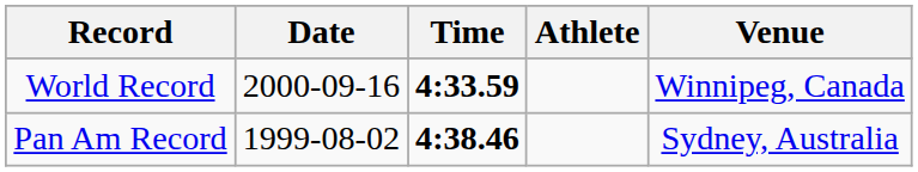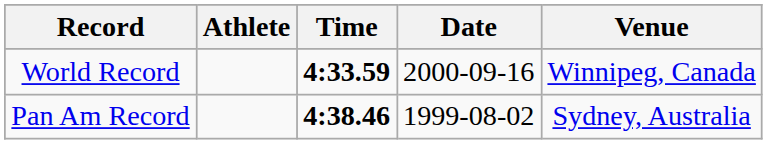columns swapped: Athlete <-> Date
